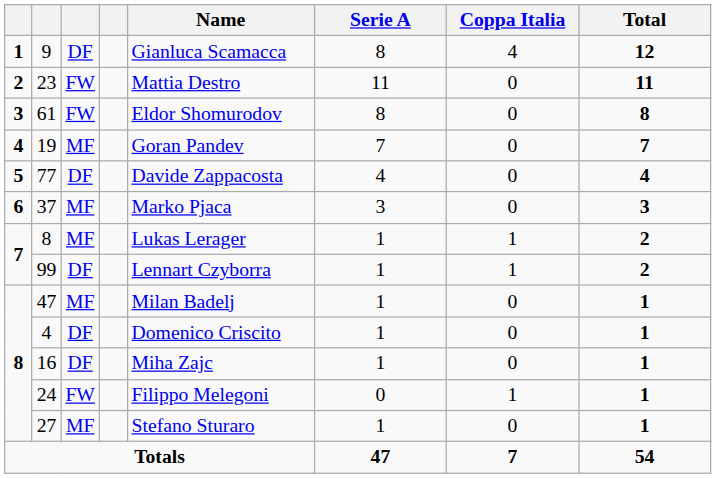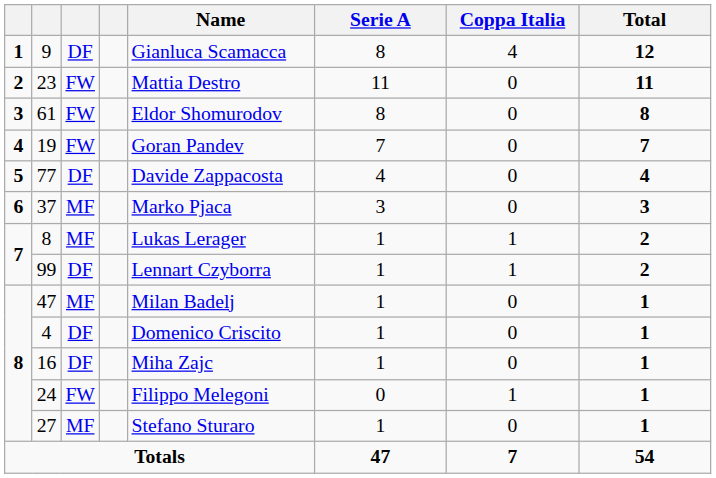19 | column 3: MF -> FW
